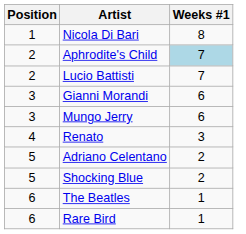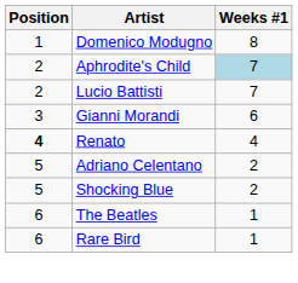+ row: 1 | Domenico Modugno | 8
- row: 1 | Nicola Di Bari | 8
- row: 3 | Mungo Jerry | 6
Renato | Position: normal -> bold
Renato | Weeks #1: 3 -> 4
